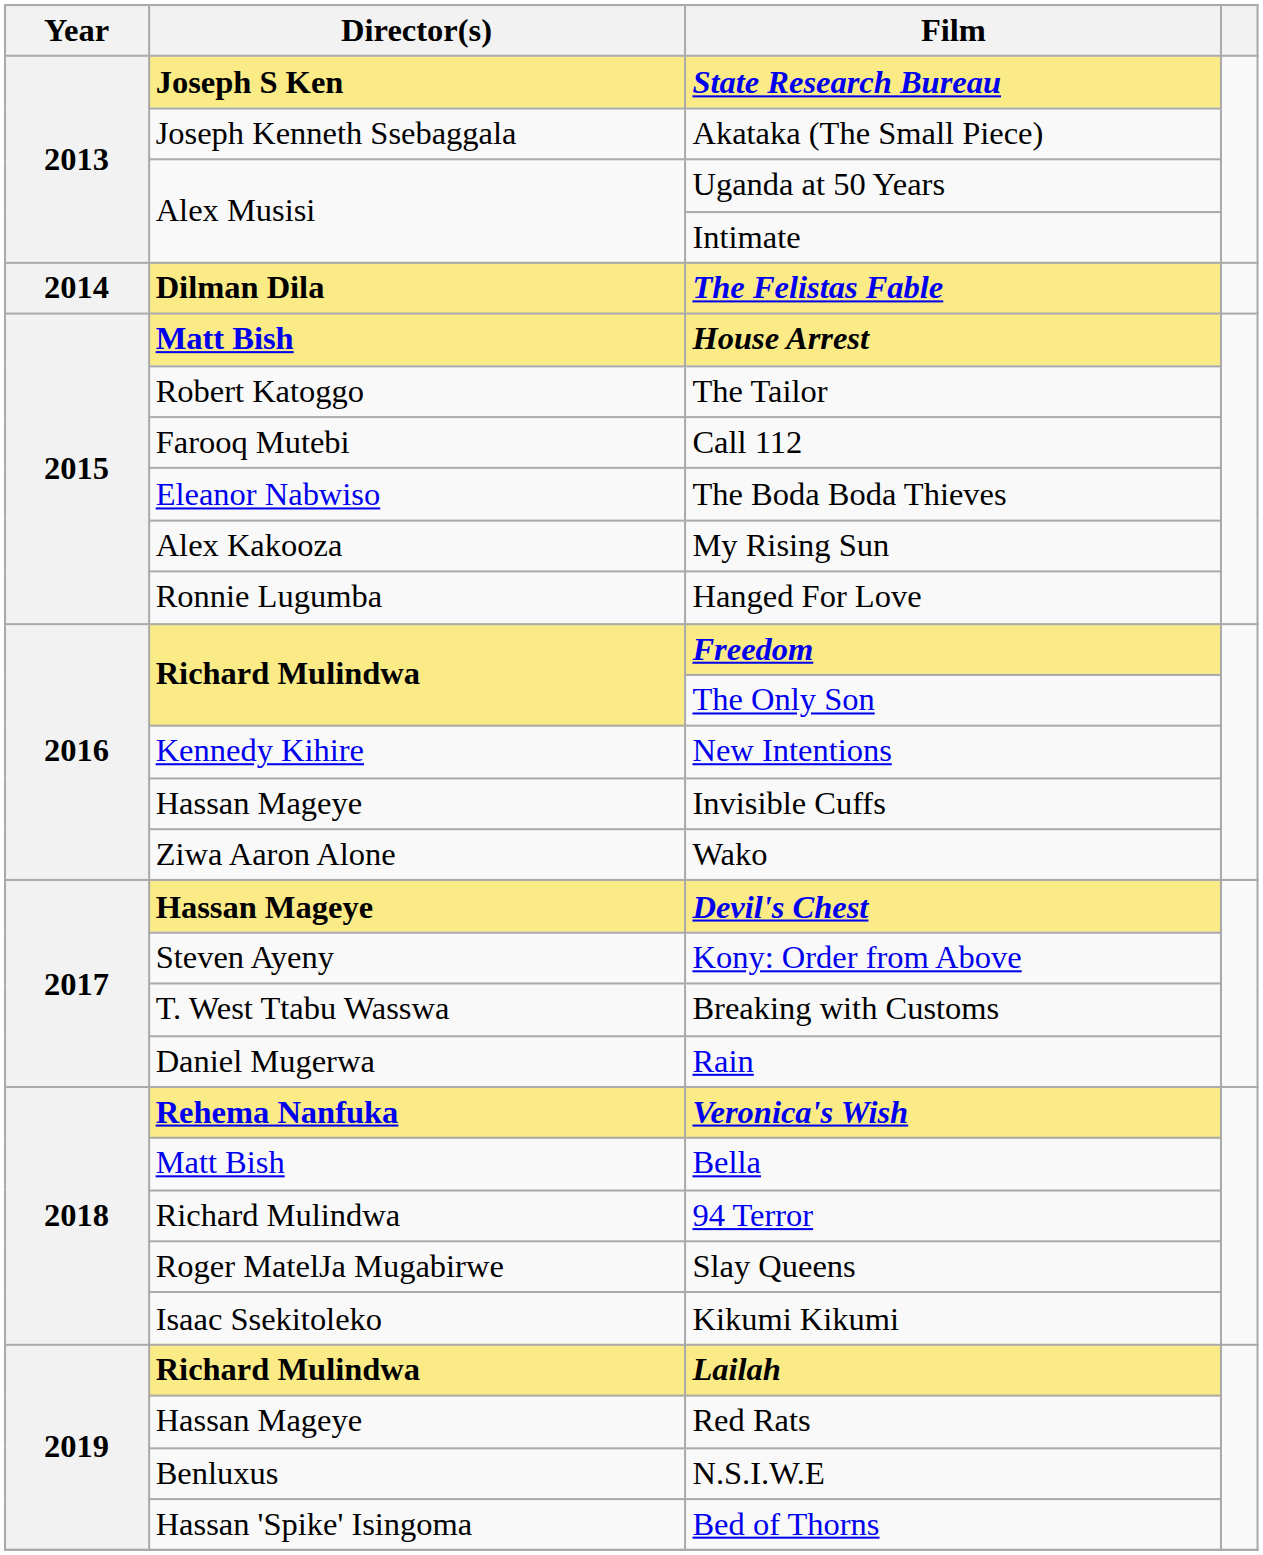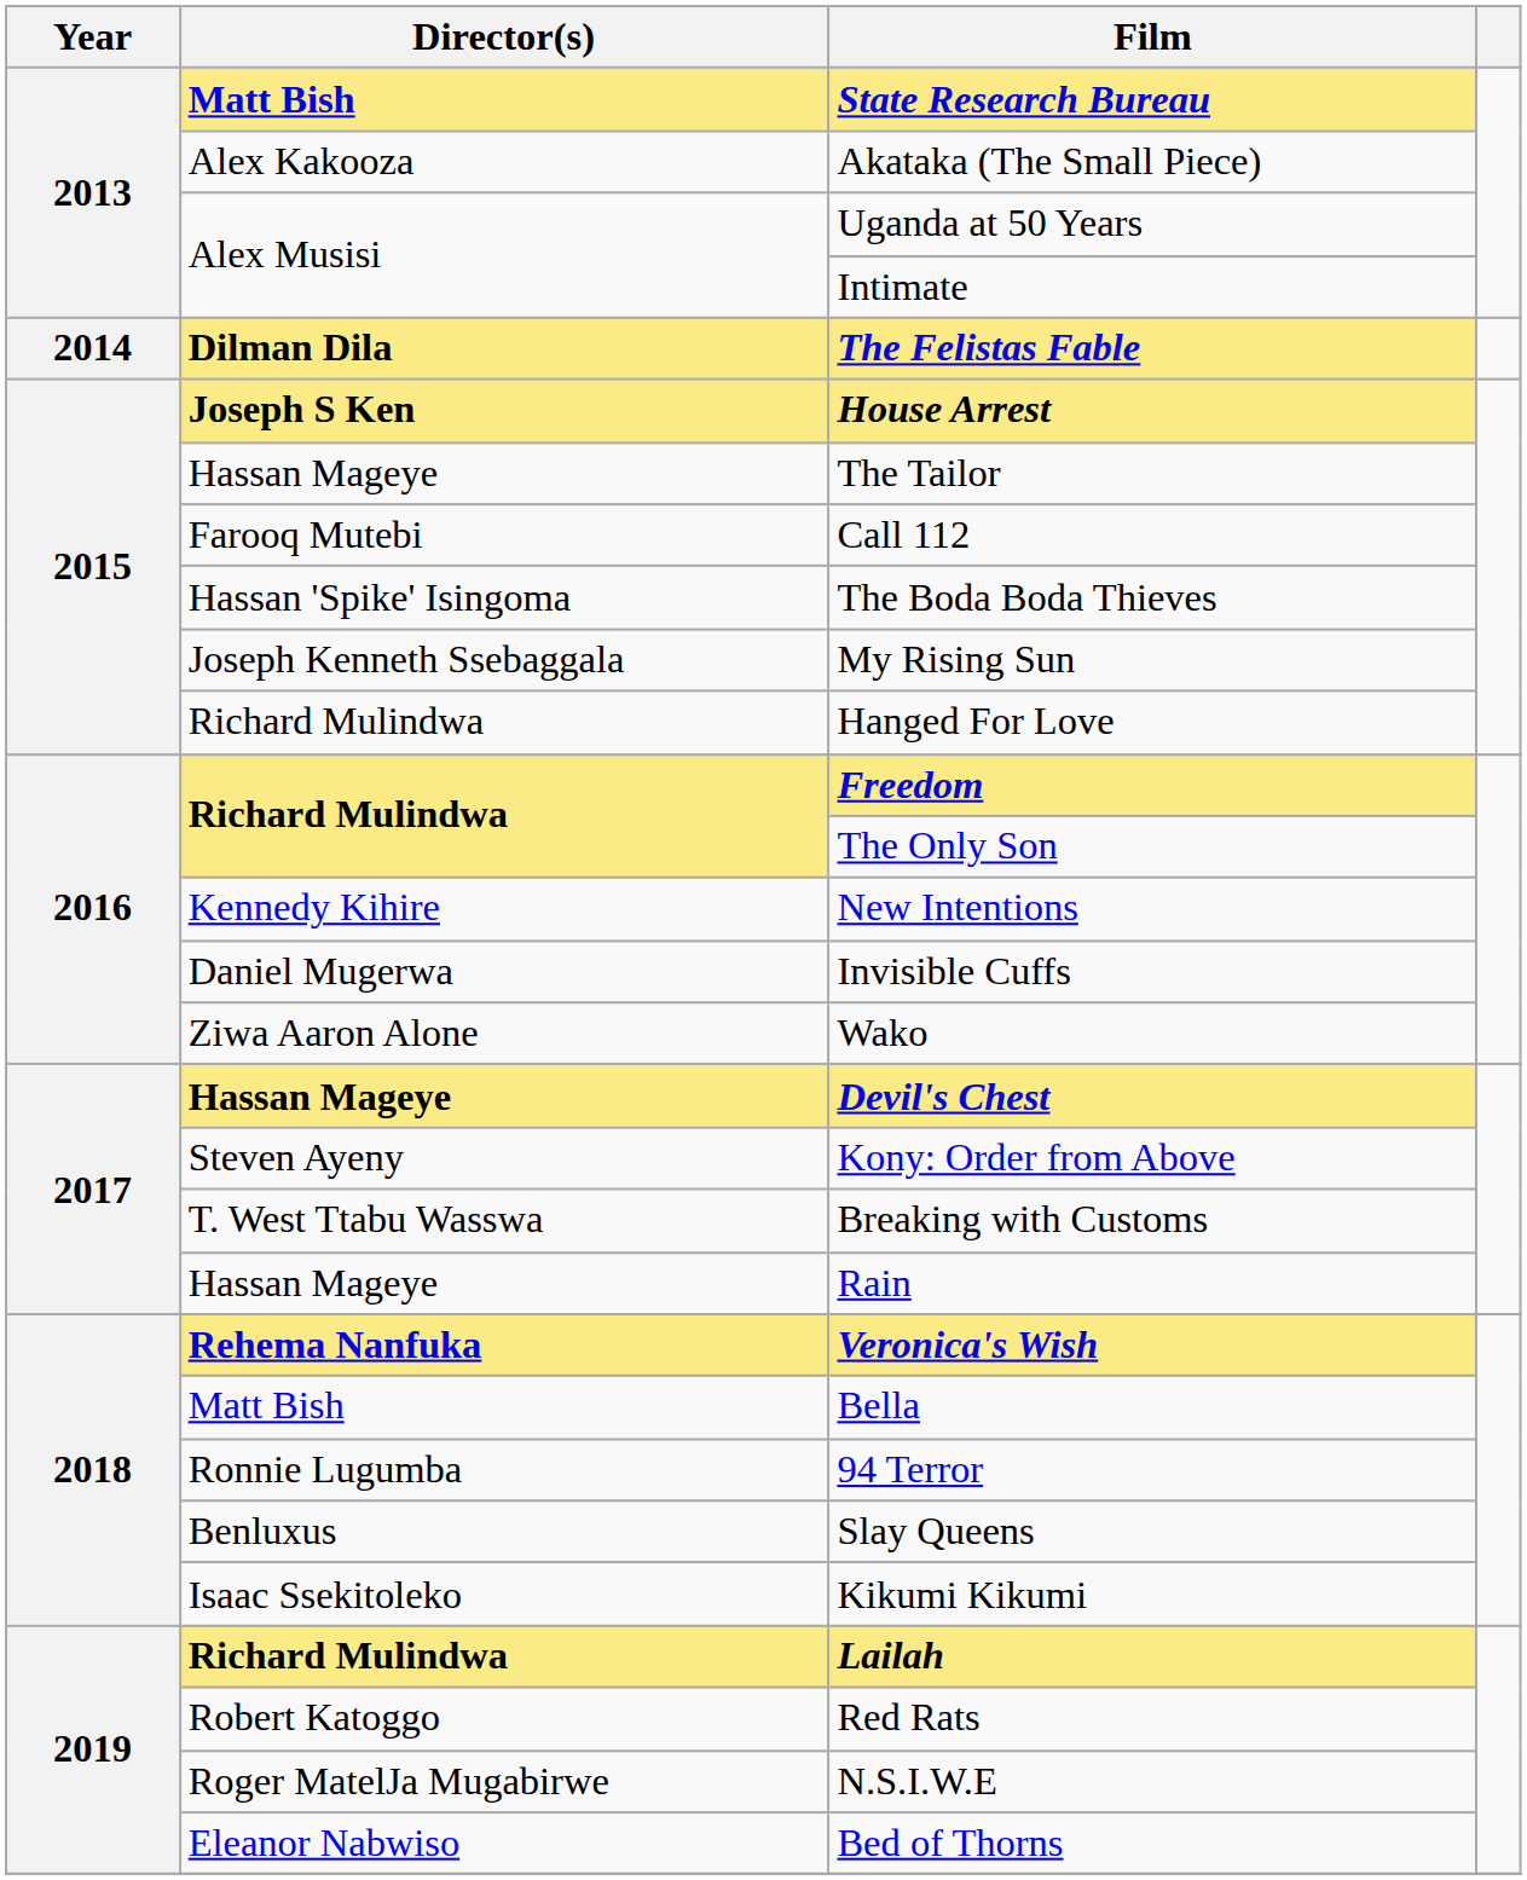State Research Bureau | Director(s): Joseph S Ken -> Matt Bish
Akataka (The Small Piece) | Director(s): Joseph Kenneth Ssebaggala -> Alex Kakooza
House Arrest | Director(s): Matt Bish -> Joseph S Ken
The Tailor | Director(s): Robert Katoggo -> Hassan Mageye
The Boda Boda Thieves | Director(s): Eleanor Nabwiso -> Hassan 'Spike' Isingoma
My Rising Sun | Director(s): Alex Kakooza -> Joseph Kenneth Ssebaggala
Hanged For Love | Director(s): Ronnie Lugumba -> Richard Mulindwa
Invisible Cuffs | Director(s): Hassan Mageye -> Daniel Mugerwa
Rain | Director(s): Daniel Mugerwa -> Hassan Mageye
94 Terror | Director(s): Richard Mulindwa -> Ronnie Lugumba
Slay Queens | Director(s): Roger MatelJa Mugabirwe -> Benluxus
Red Rats | Director(s): Hassan Mageye -> Robert Katoggo
N.S.I.W.E | Director(s): Benluxus -> Roger MatelJa Mugabirwe
Bed of Thorns | Director(s): Hassan 'Spike' Isingoma -> Eleanor Nabwiso
